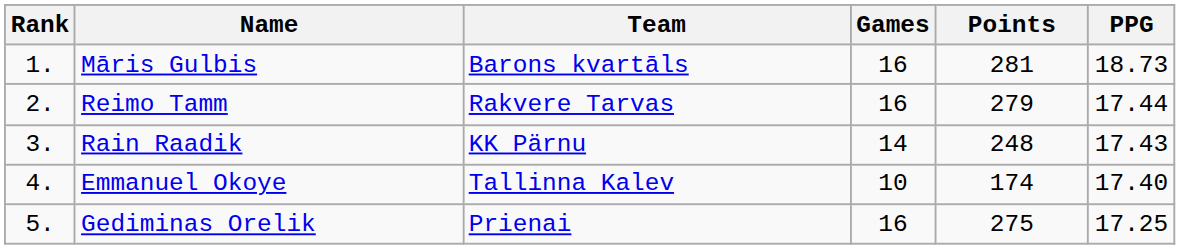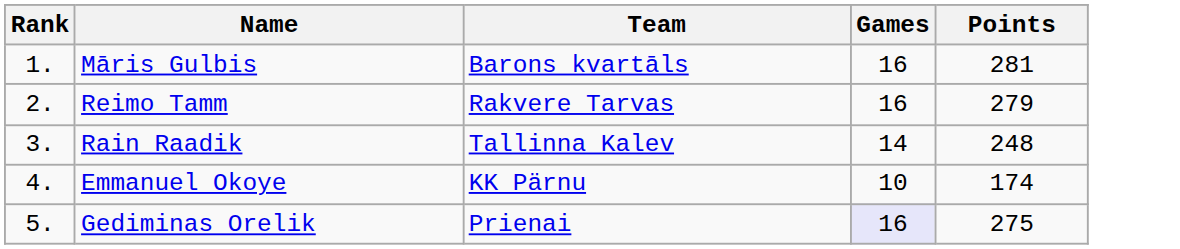- column: PPG | 18.73 | 17.44 | 17.43 | 17.40 | 17.25
Rain Raadik | Team: KK Pärnu -> Tallinna Kalev
Emmanuel Okoye | Team: Tallinna Kalev -> KK Pärnu
Gediminas Orelik | Games: no background -> lavender background
